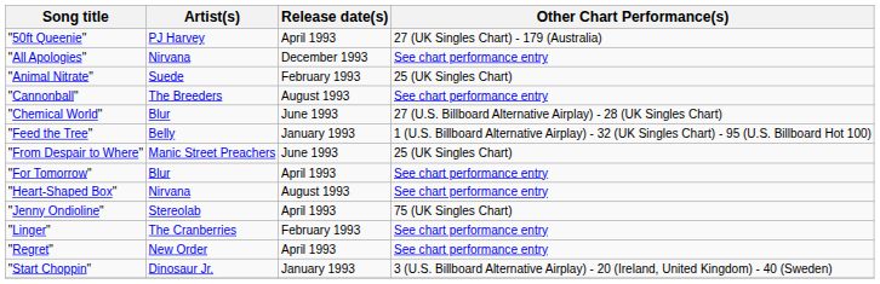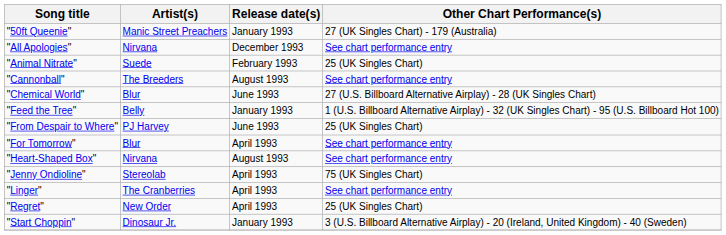"50ft Queenie" | Artist(s): PJ Harvey -> Manic Street Preachers
"50ft Queenie" | Release date(s): April 1993 -> January 1993
"From Despair to Where" | Artist(s): Manic Street Preachers -> PJ Harvey
"Linger" | Release date(s): February 1993 -> April 1993
"Regret" | Other Chart Performance(s): See chart performance entry -> 25 (UK Singles Chart)
